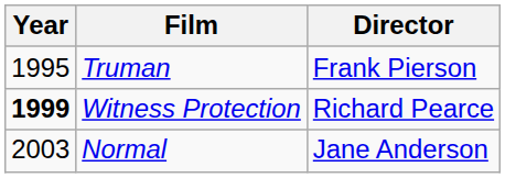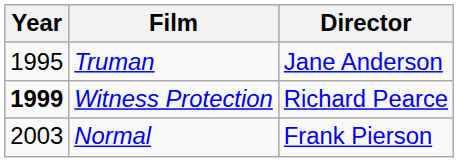Truman | Director: Frank Pierson -> Jane Anderson
Normal | Director: Jane Anderson -> Frank Pierson
